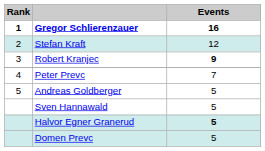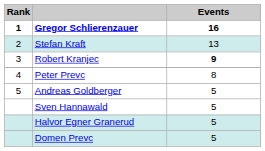Stefan Kraft | Events: 12 -> 13
Peter Prevc | Events: 7 -> 8
Halvor Egner Granerud | Events: bold -> normal
